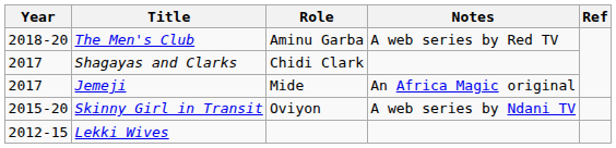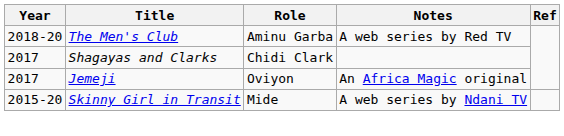Jemeji | Role: Mide -> Oviyon
Skinny Girl in Transit | Role: Oviyon -> Mide
- row: 2012-15 | Lekki Wives
